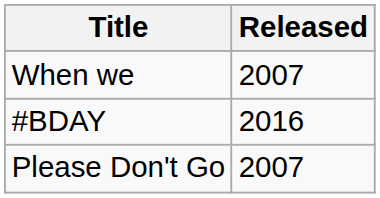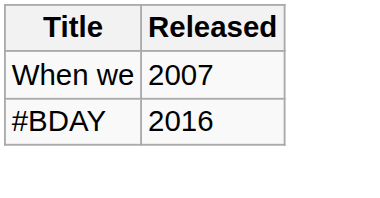- row: Please Don't Go | 2007
